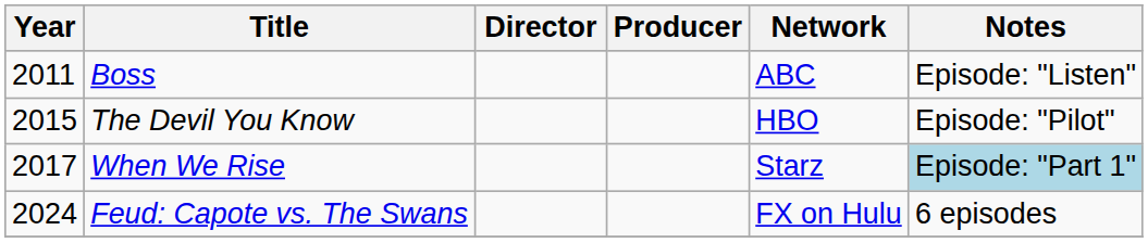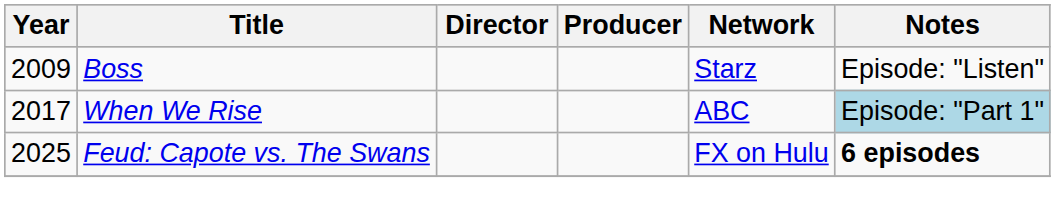Boss | Year: 2011 -> 2009
Boss | Network: ABC -> Starz
- row: 2015 | The Devil You Know | HBO | Episode: "Pilot"
When We Rise | Network: Starz -> ABC
Feud: Capote vs. The Swans | Year: 2024 -> 2025
Feud: Capote vs. The Swans | Notes: normal -> bold
